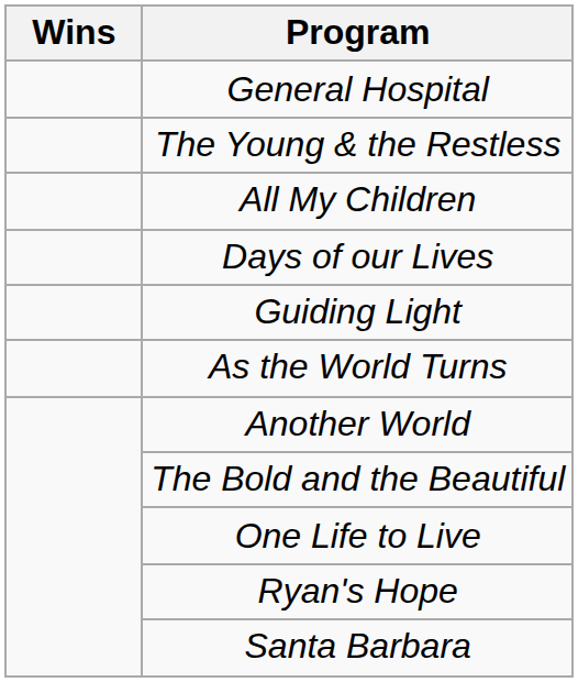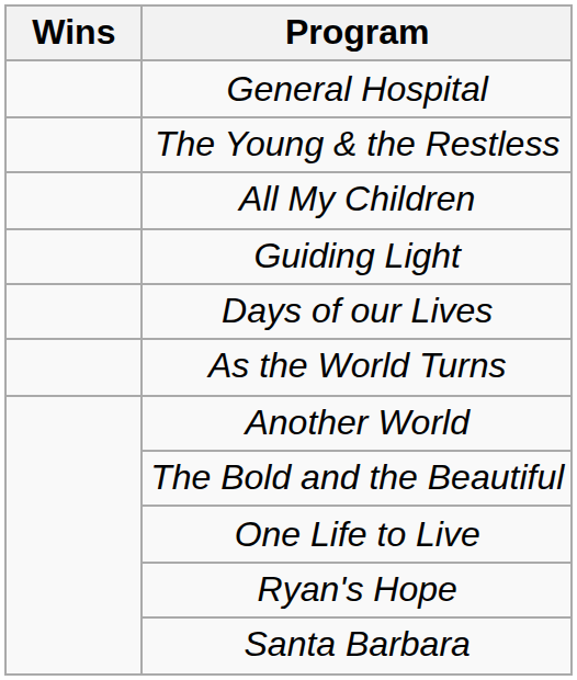rows swapped: Guiding Light <-> Days of our Lives
